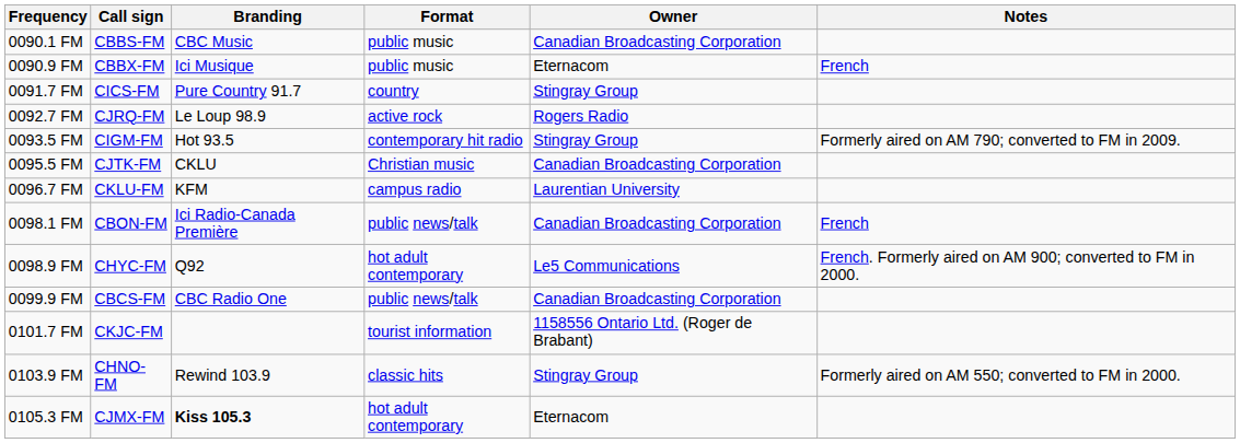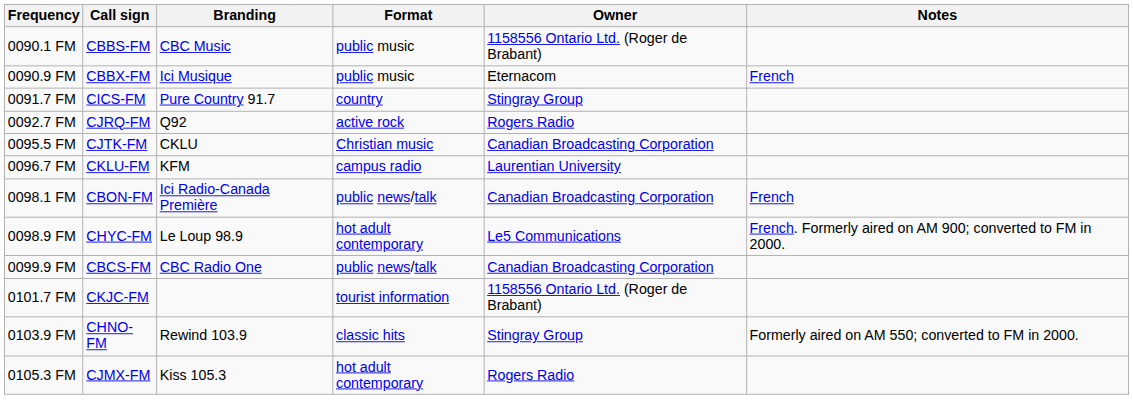0090.1 FM | Owner: Canadian Broadcasting Corporation -> 1158556 Ontario Ltd. (Roger de Brabant)
0092.7 FM | Branding: Le Loup 98.9 -> Q92
- row: 0093.5 FM | CIGM-FM | Hot 93.5 | contemporary hit radio | Stingray Group | Formerly aired on AM 790; converted to FM in 2009.
0098.9 FM | Branding: Q92 -> Le Loup 98.9
0105.3 FM | Branding: bold -> normal
0105.3 FM | Owner: Eternacom -> Rogers Radio
